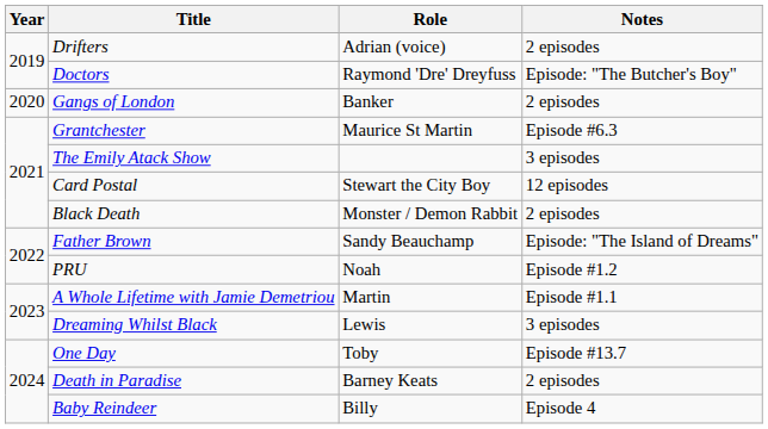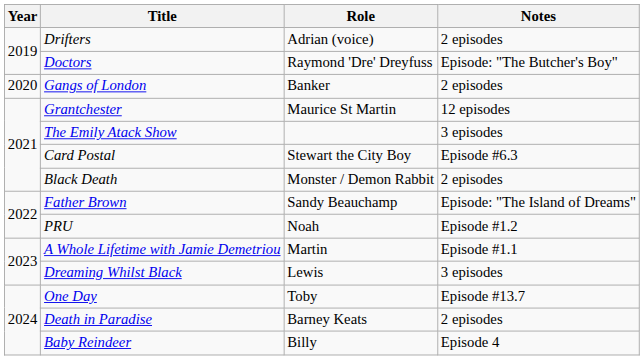Grantchester | Notes: Episode #6.3 -> 12 episodes
Card Postal | Notes: 12 episodes -> Episode #6.3
